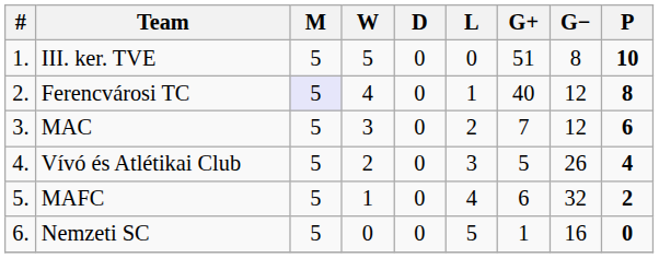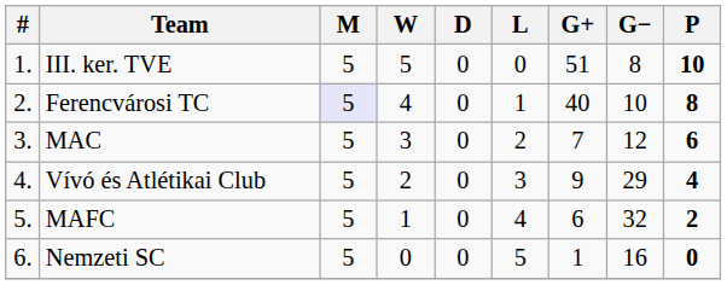Ferencvárosi TC | G−: 12 -> 10
Vívó és Atlétikai Club | G+: 5 -> 9
Vívó és Atlétikai Club | G−: 26 -> 29
